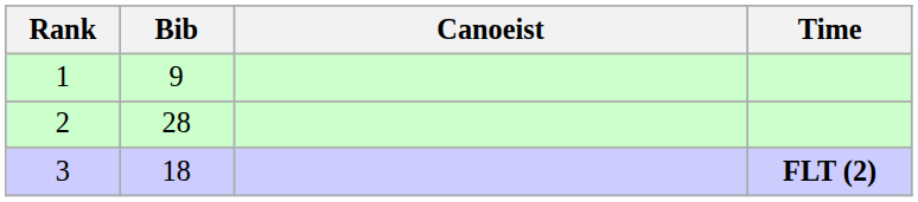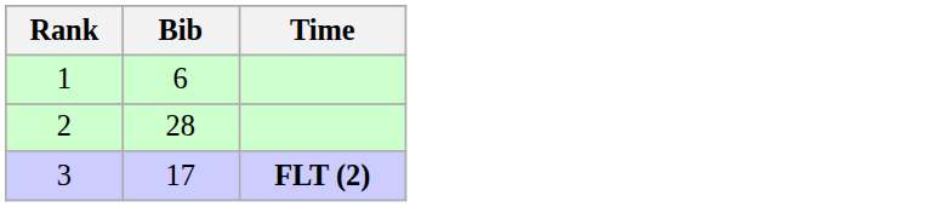- column: Canoeist
1 | Bib: 9 -> 6
3 | Bib: 18 -> 17
